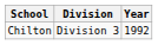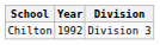columns swapped: Year <-> Division
